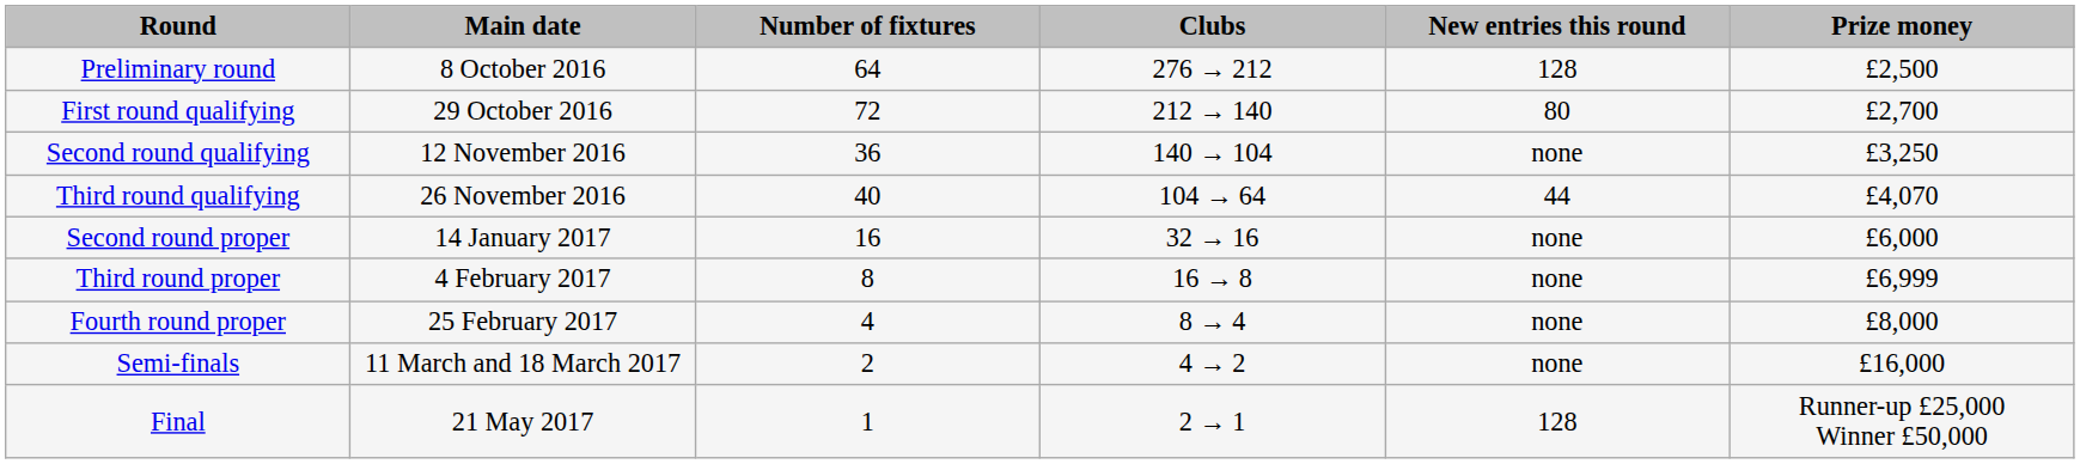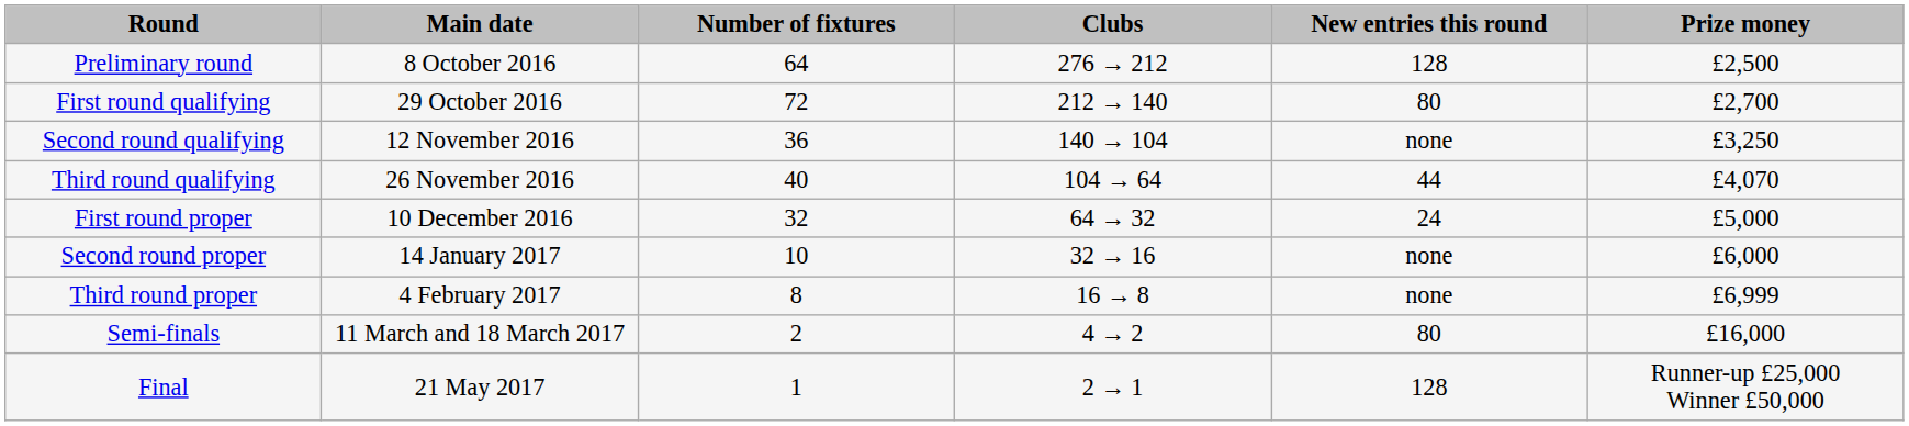+ row: First round proper | 10 December 2016 | 32 | 64 → 32 | 24 | £5,000
Second round proper | Number of fixtures: 16 -> 10
- row: Fourth round proper | 25 February 2017 | 4 | 8 → 4 | none | £8,000
Semi-finals | New entries this round: none -> 80
